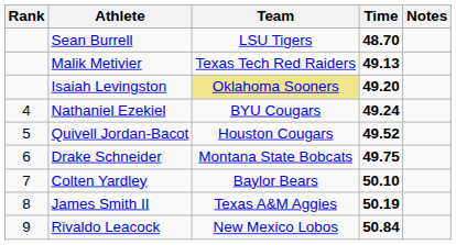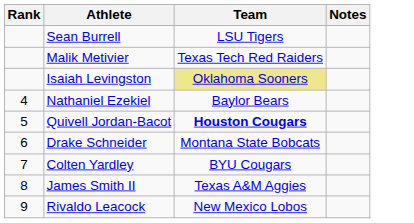- column: Time | 48.70 | 49.13 | 49.20 | 49.24 | 49.52 | 49.75 | 50.10 | 50.19 | 50.84
Nathaniel Ezekiel | Team: BYU Cougars -> Baylor Bears
Quivell Jordan-Bacot | Team: normal -> bold
Colten Yardley | Team: Baylor Bears -> BYU Cougars
